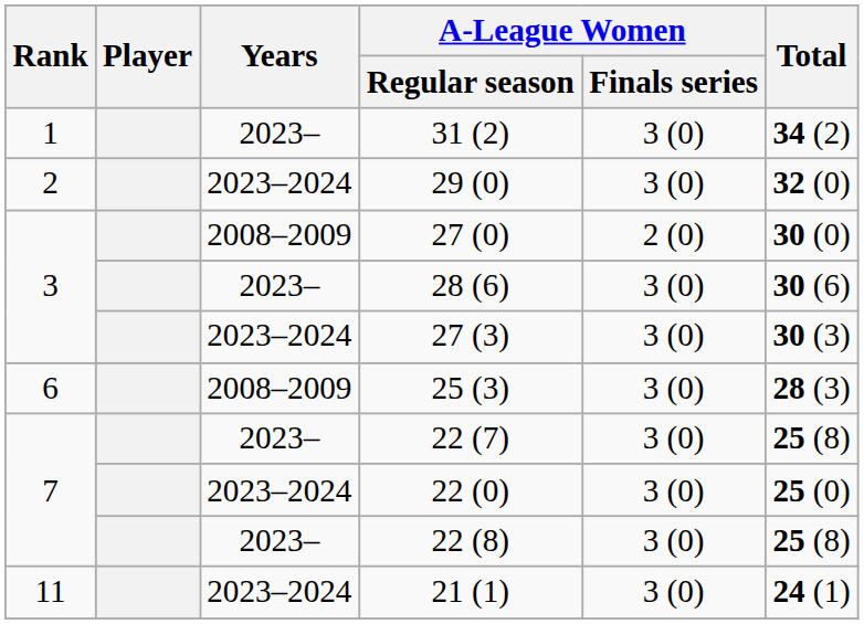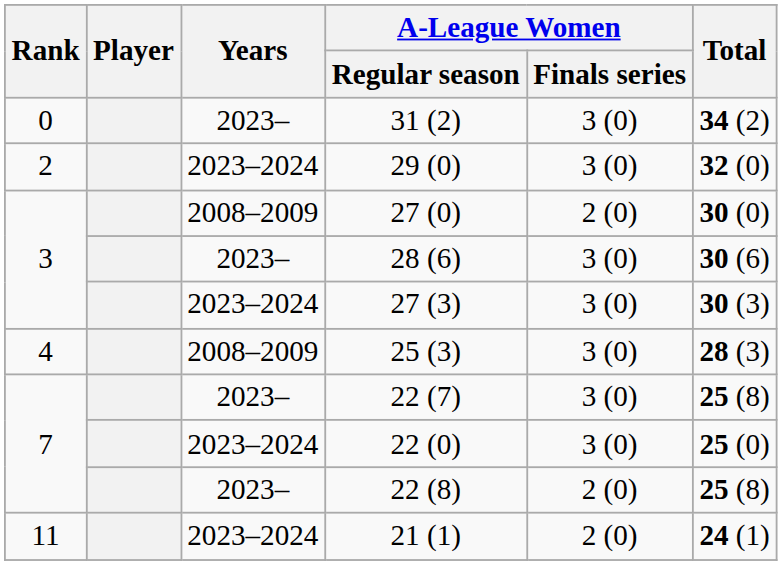31 (2) | Rank: 1 -> 0
25 (3) | Rank: 6 -> 4
22 (8) | A-League Women / Finals series: 3 (0) -> 2 (0)
21 (1) | A-League Women / Finals series: 3 (0) -> 2 (0)
